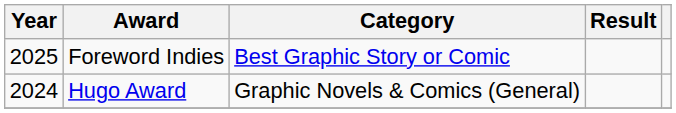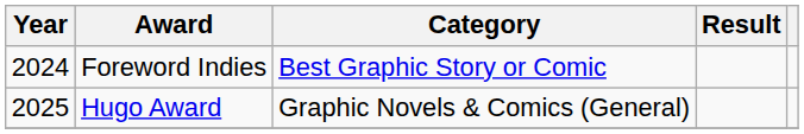Foreword Indies | Year: 2025 -> 2024
Hugo Award | Year: 2024 -> 2025
